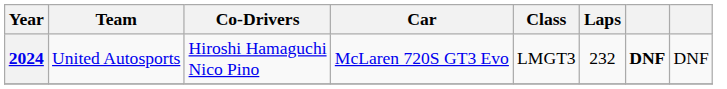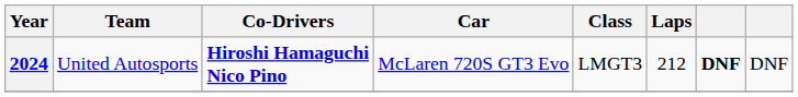2024 | Co-Drivers: normal -> bold
2024 | Laps: 232 -> 212
